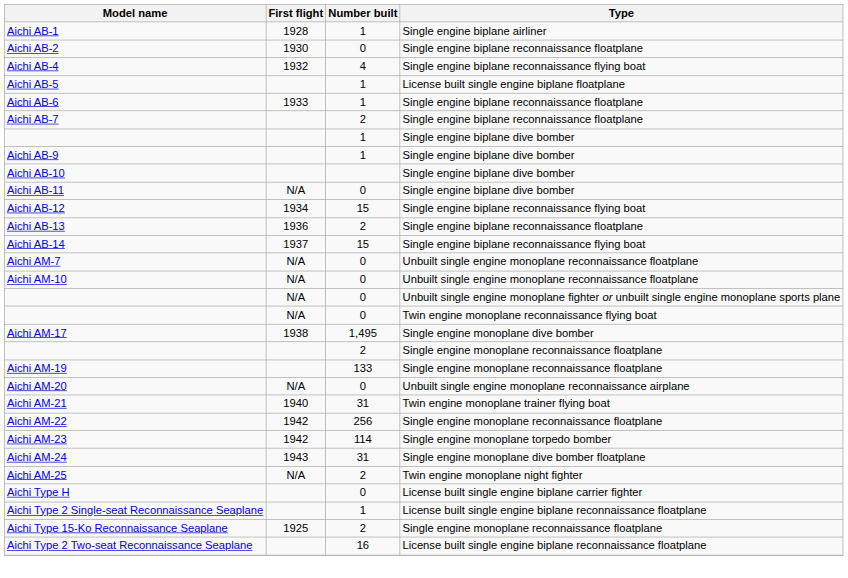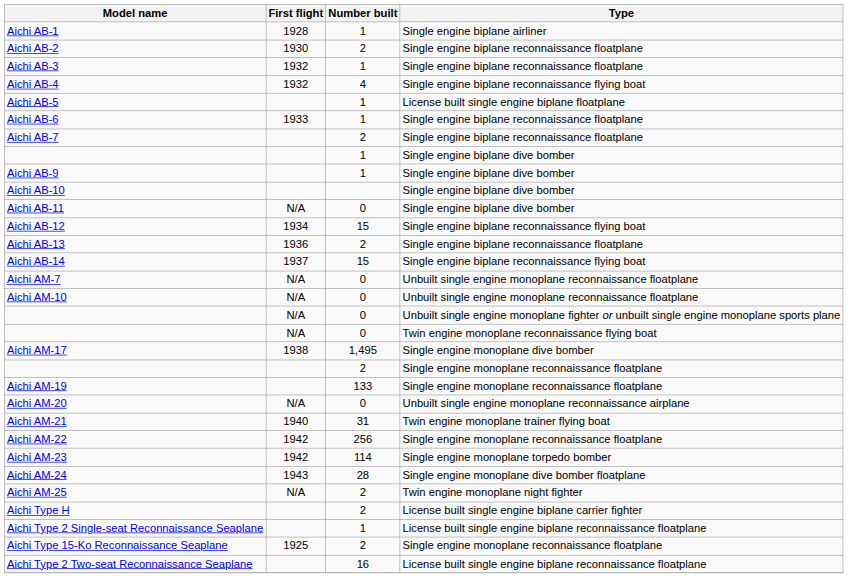Aichi AB-2 | Number built: 0 -> 2
+ row: Aichi AB-3 | 1932 | 1 | Single engine biplane reconnaissance floatplane
Aichi AM-24 | Number built: 31 -> 28
Aichi Type H | Number built: 0 -> 2
